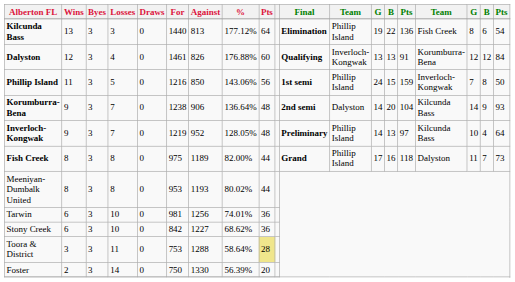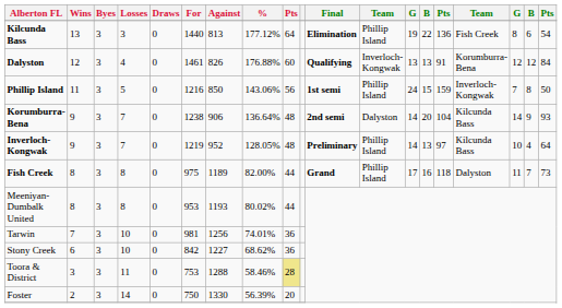Tarwin | Wins: 6 -> 7
Toora & District | %: 58.64% -> 58.46%
